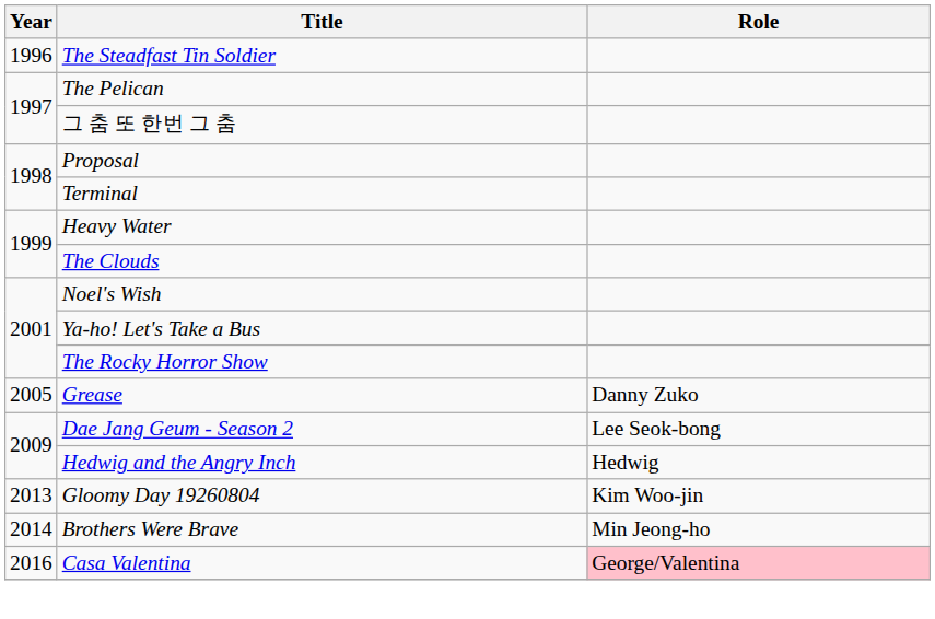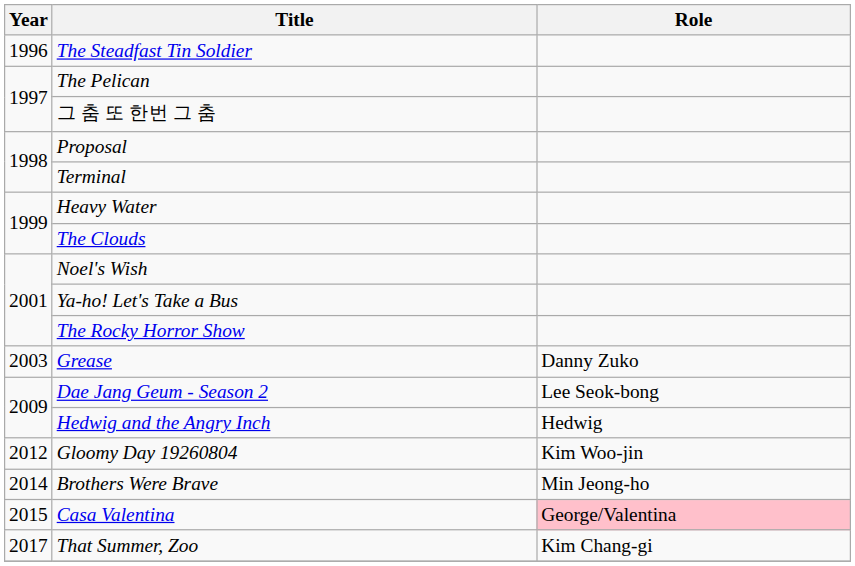Grease | Year: 2005 -> 2003
Gloomy Day 19260804 | Year: 2013 -> 2012
Casa Valentina | Year: 2016 -> 2015
+ row: 2017 | That Summer, Zoo | Kim Chang-gi
